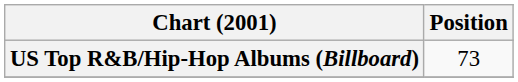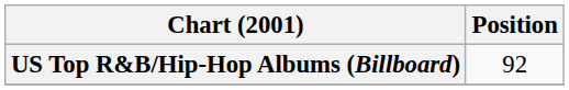US Top R&B/Hip-Hop Albums (Billboard) | Position: 73 -> 92
